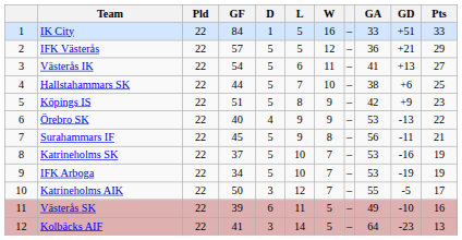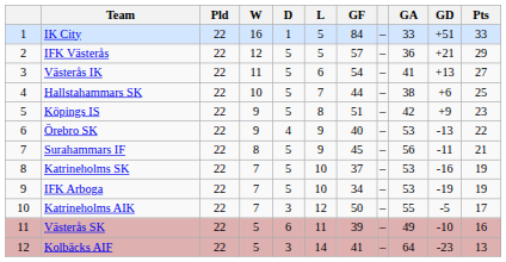columns swapped: W <-> GF
